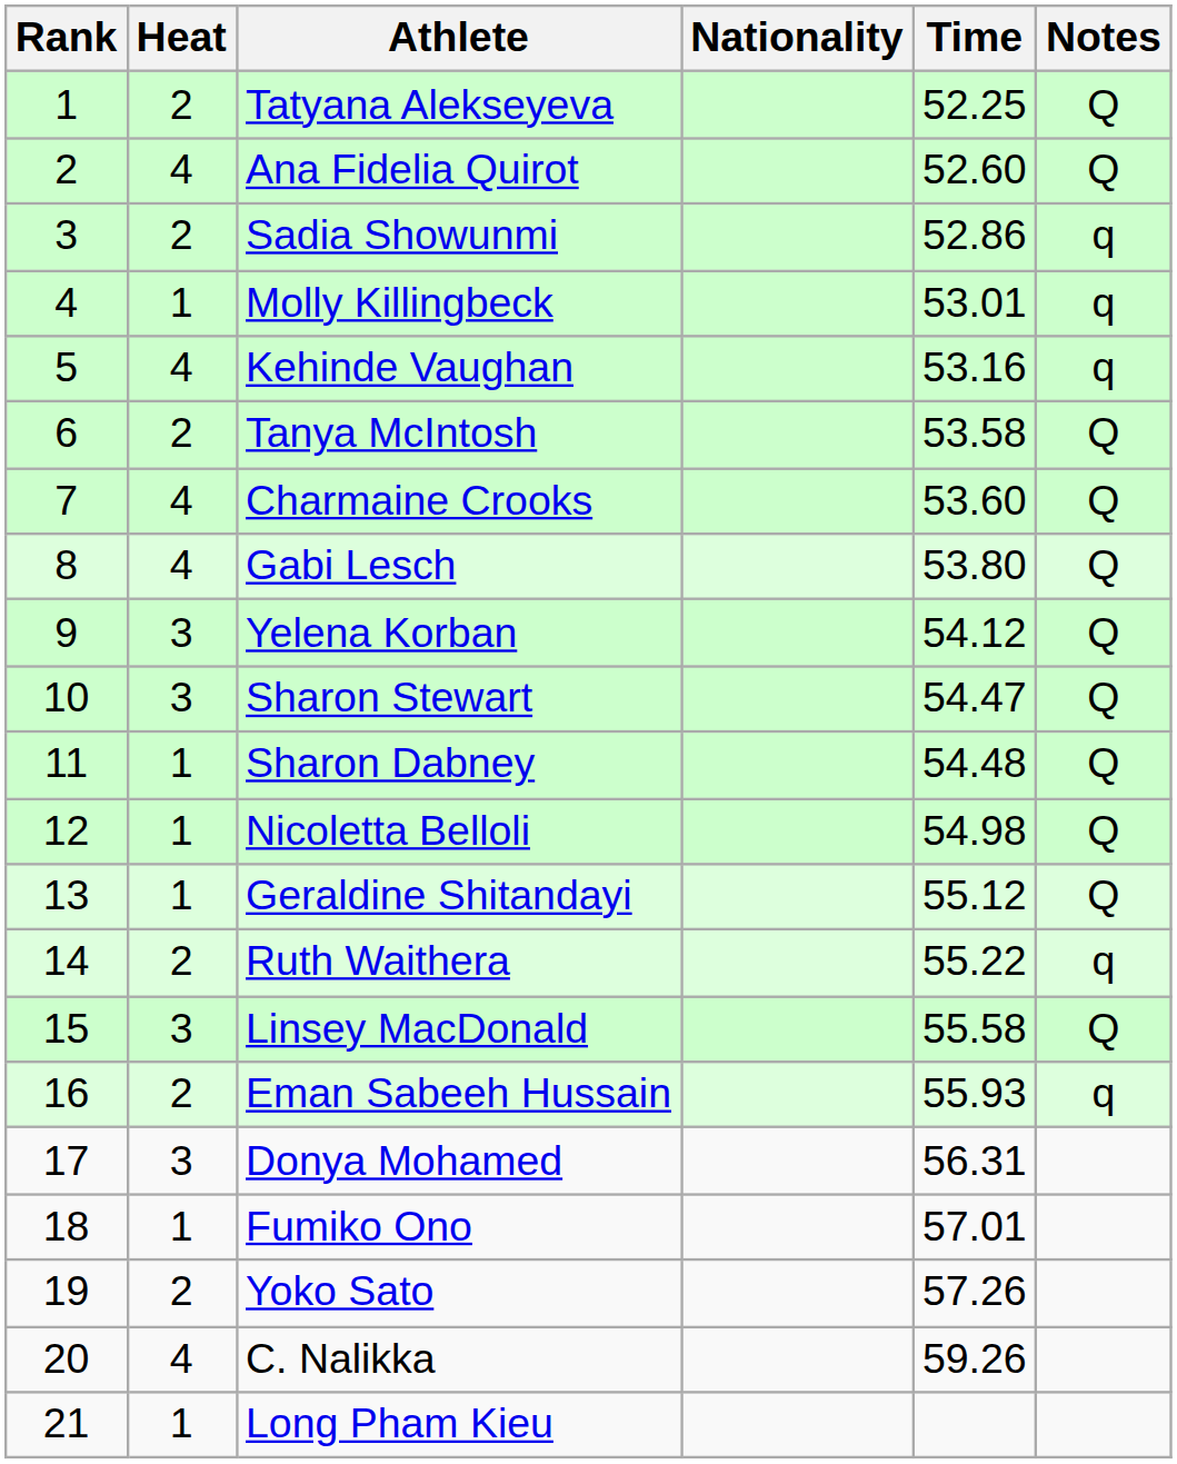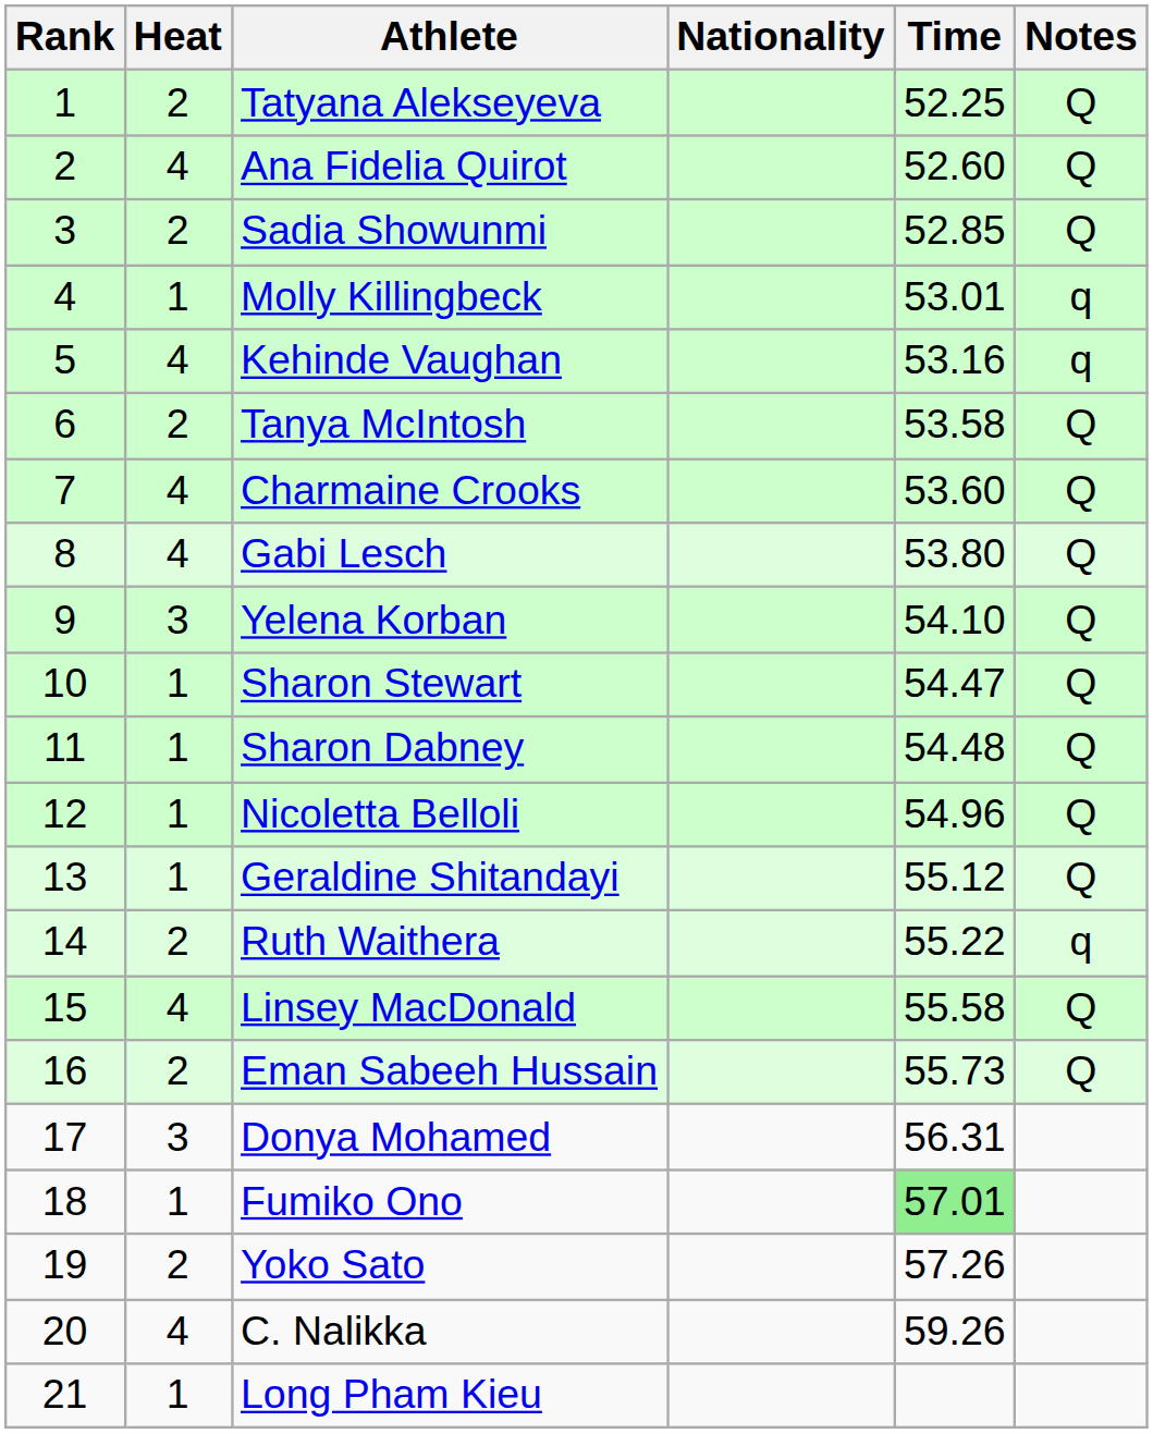Sadia Showunmi | Time: 52.86 -> 52.85
Sadia Showunmi | Notes: q -> Q
Yelena Korban | Time: 54.12 -> 54.10
Sharon Stewart | Heat: 3 -> 1
Nicoletta Belloli | Time: 54.98 -> 54.96
Linsey MacDonald | Heat: 3 -> 4
Eman Sabeeh Hussain | Time: 55.93 -> 55.73
Eman Sabeeh Hussain | Notes: q -> Q
Fumiko Ono | Time: no background -> lightgreen background
